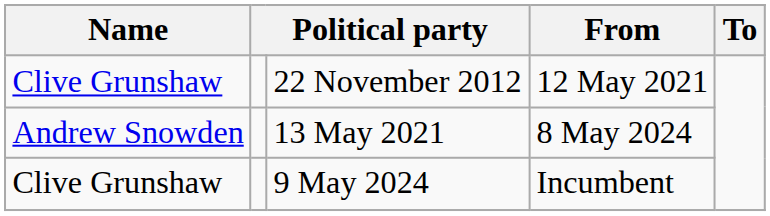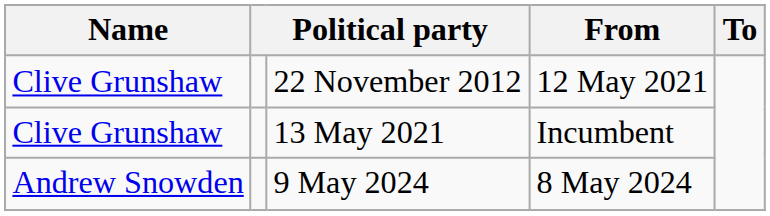13 May 2021 | Name: Andrew Snowden -> Clive Grunshaw
13 May 2021 | From: 8 May 2024 -> Incumbent
9 May 2024 | Name: Clive Grunshaw -> Andrew Snowden
9 May 2024 | From: Incumbent -> 8 May 2024
